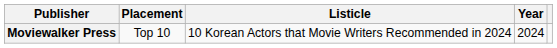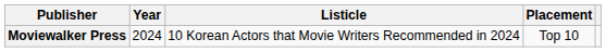columns swapped: Year <-> Placement
